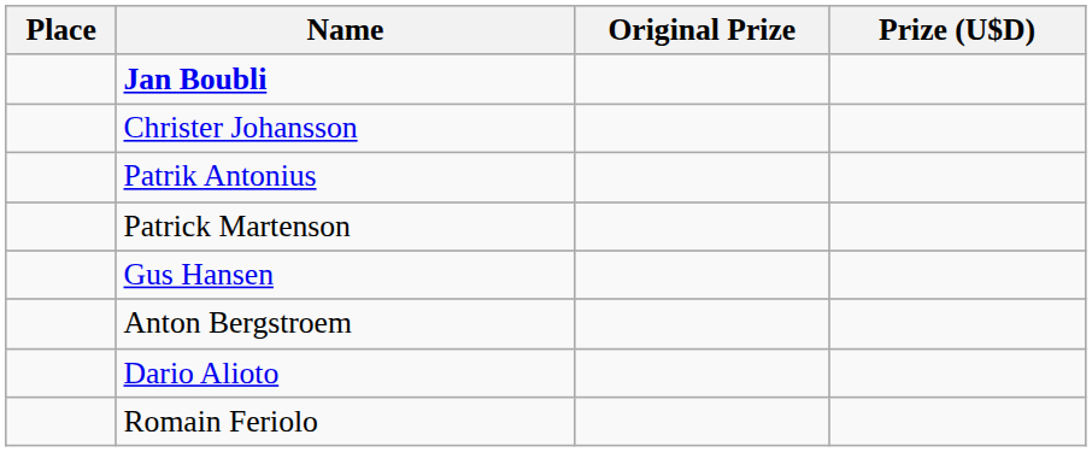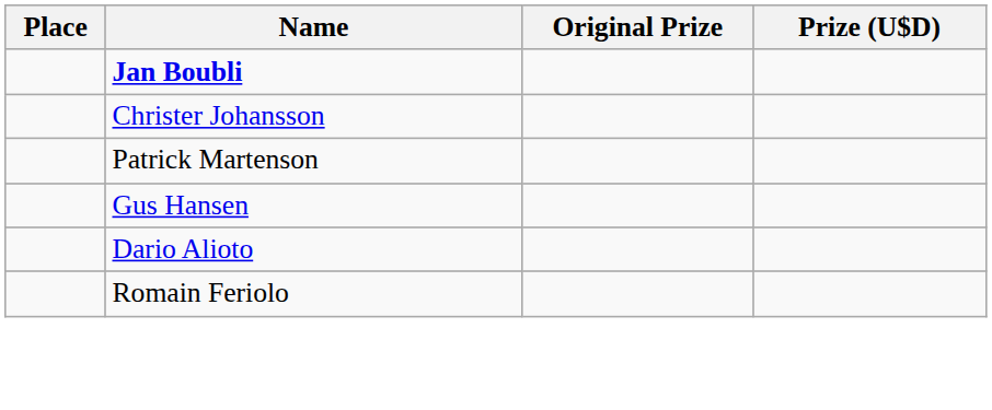- row: Patrik Antonius
- row: Anton Bergstroem
